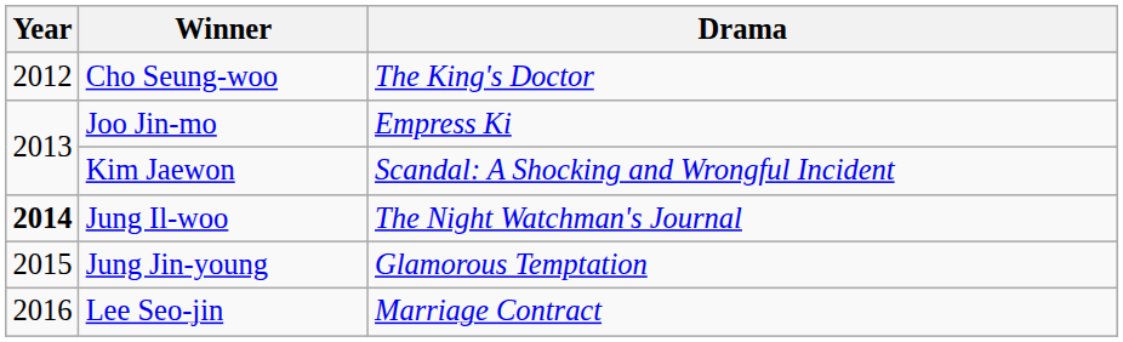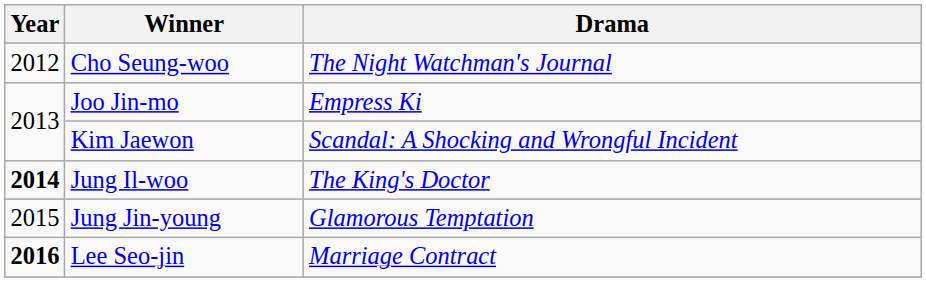Cho Seung-woo | Drama: The King's Doctor -> The Night Watchman's Journal
Jung Il-woo | Drama: The Night Watchman's Journal -> The King's Doctor
Lee Seo-jin | Year: normal -> bold
